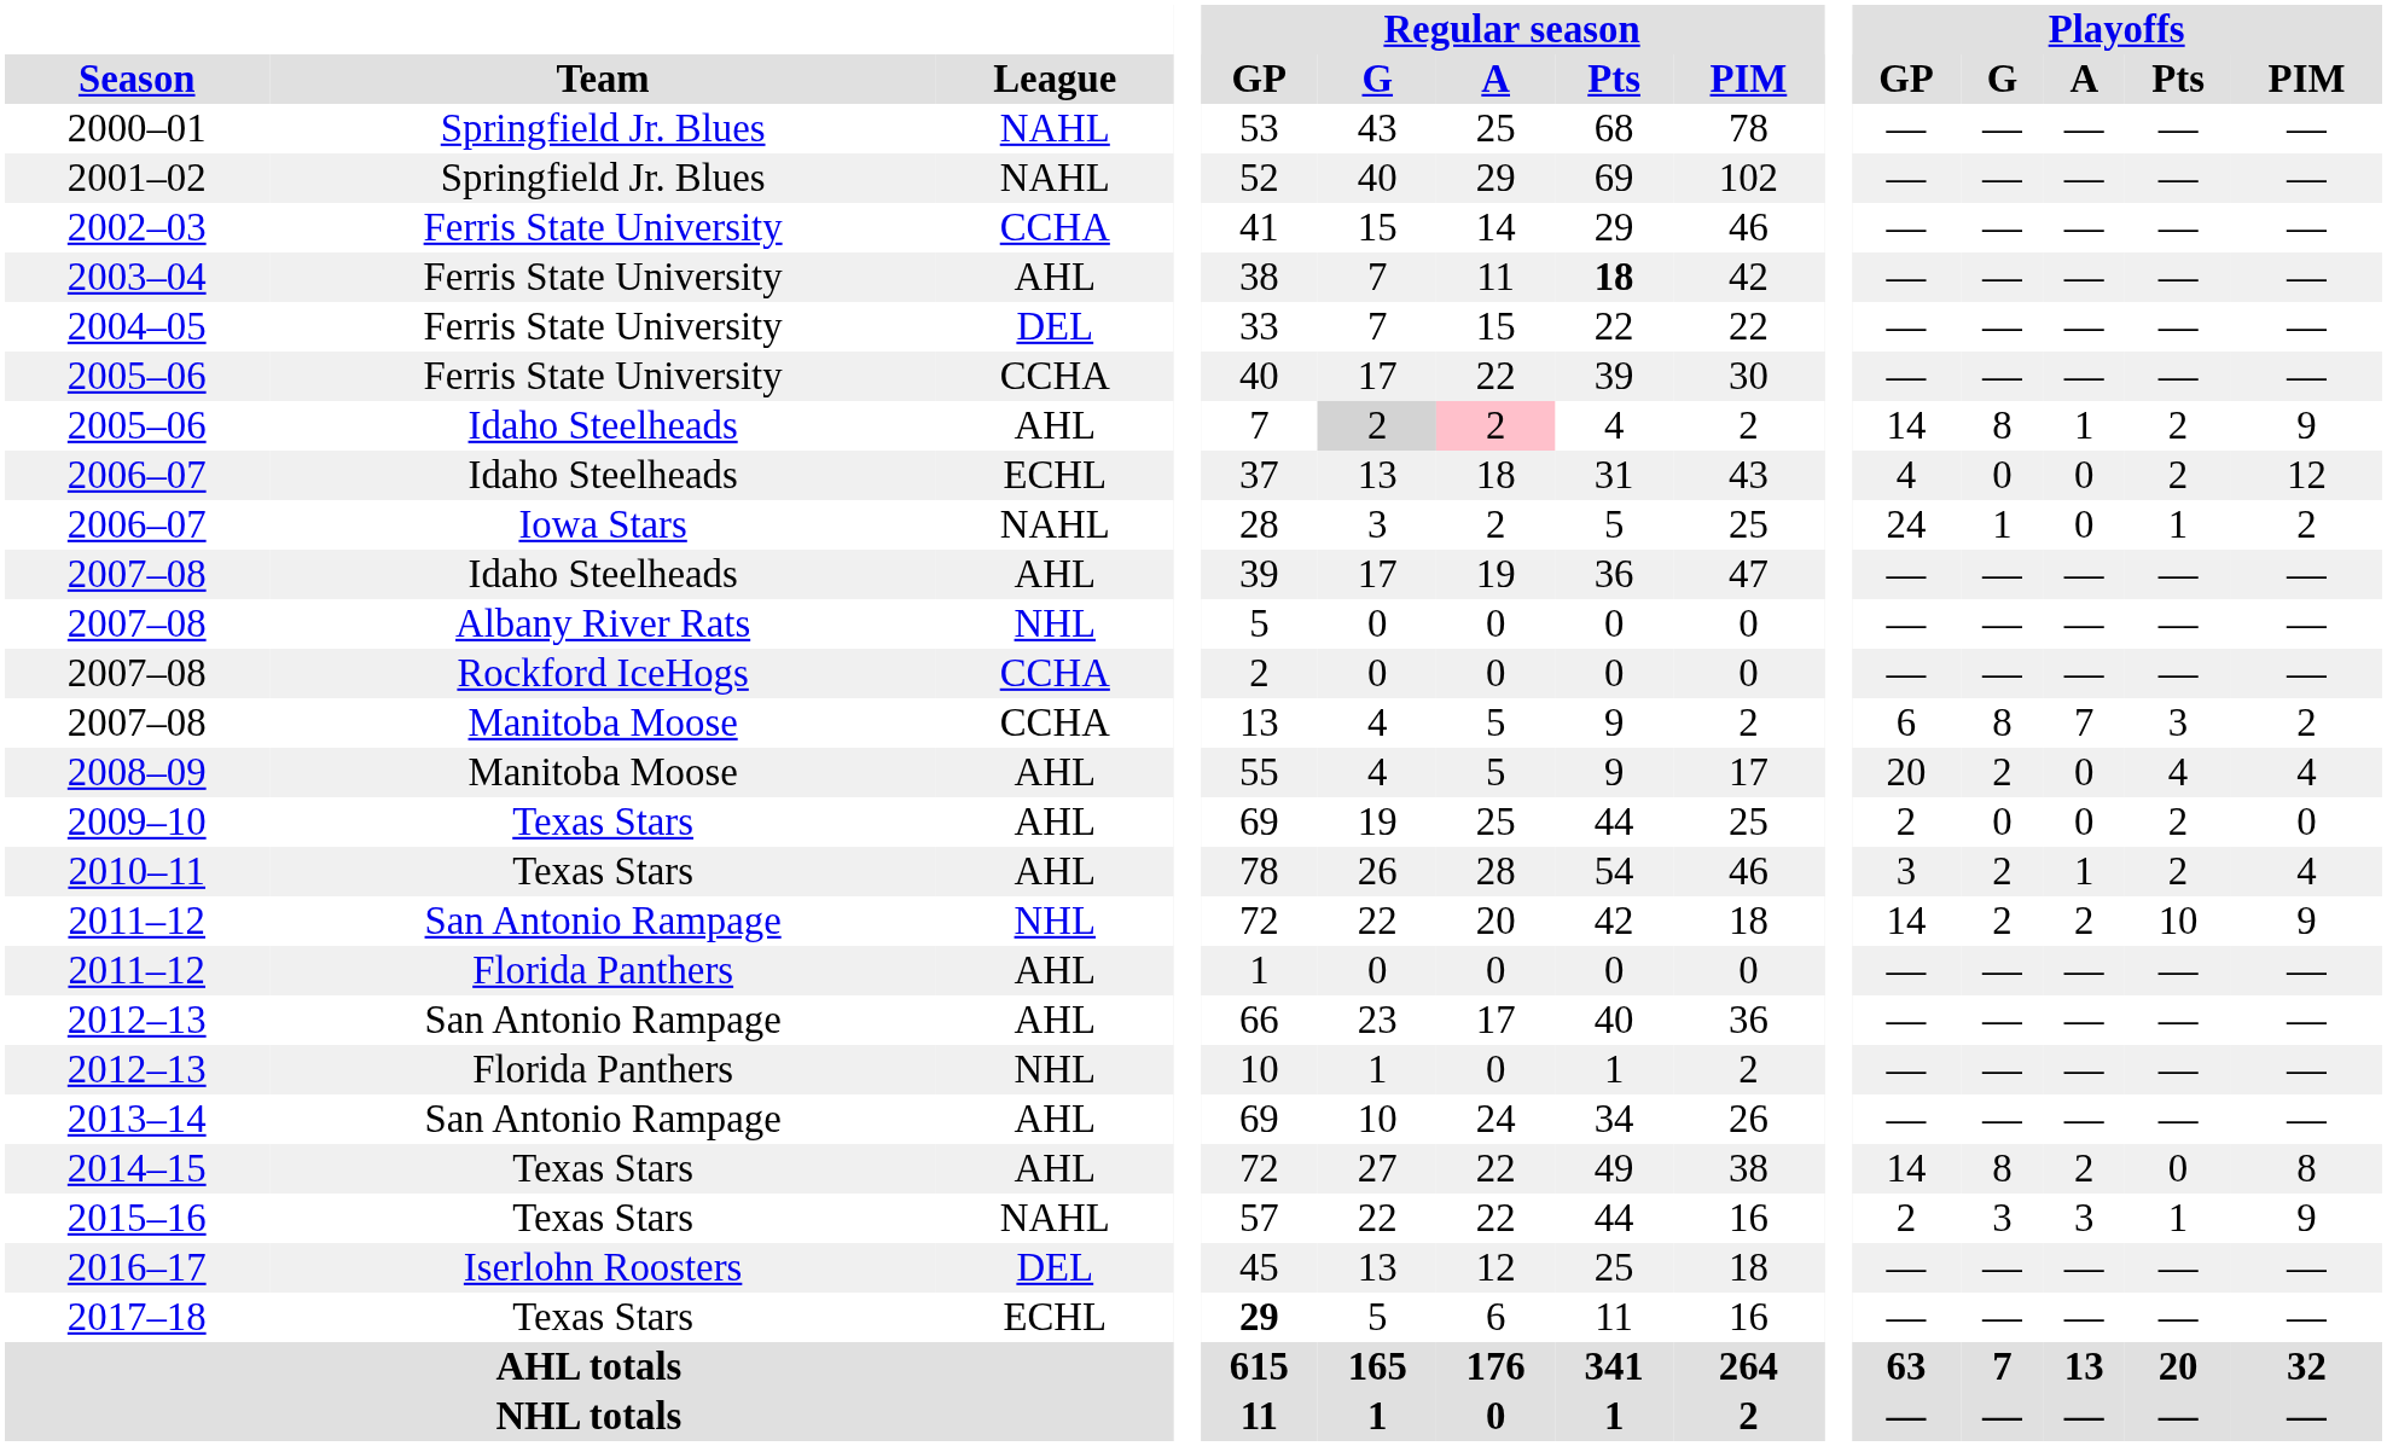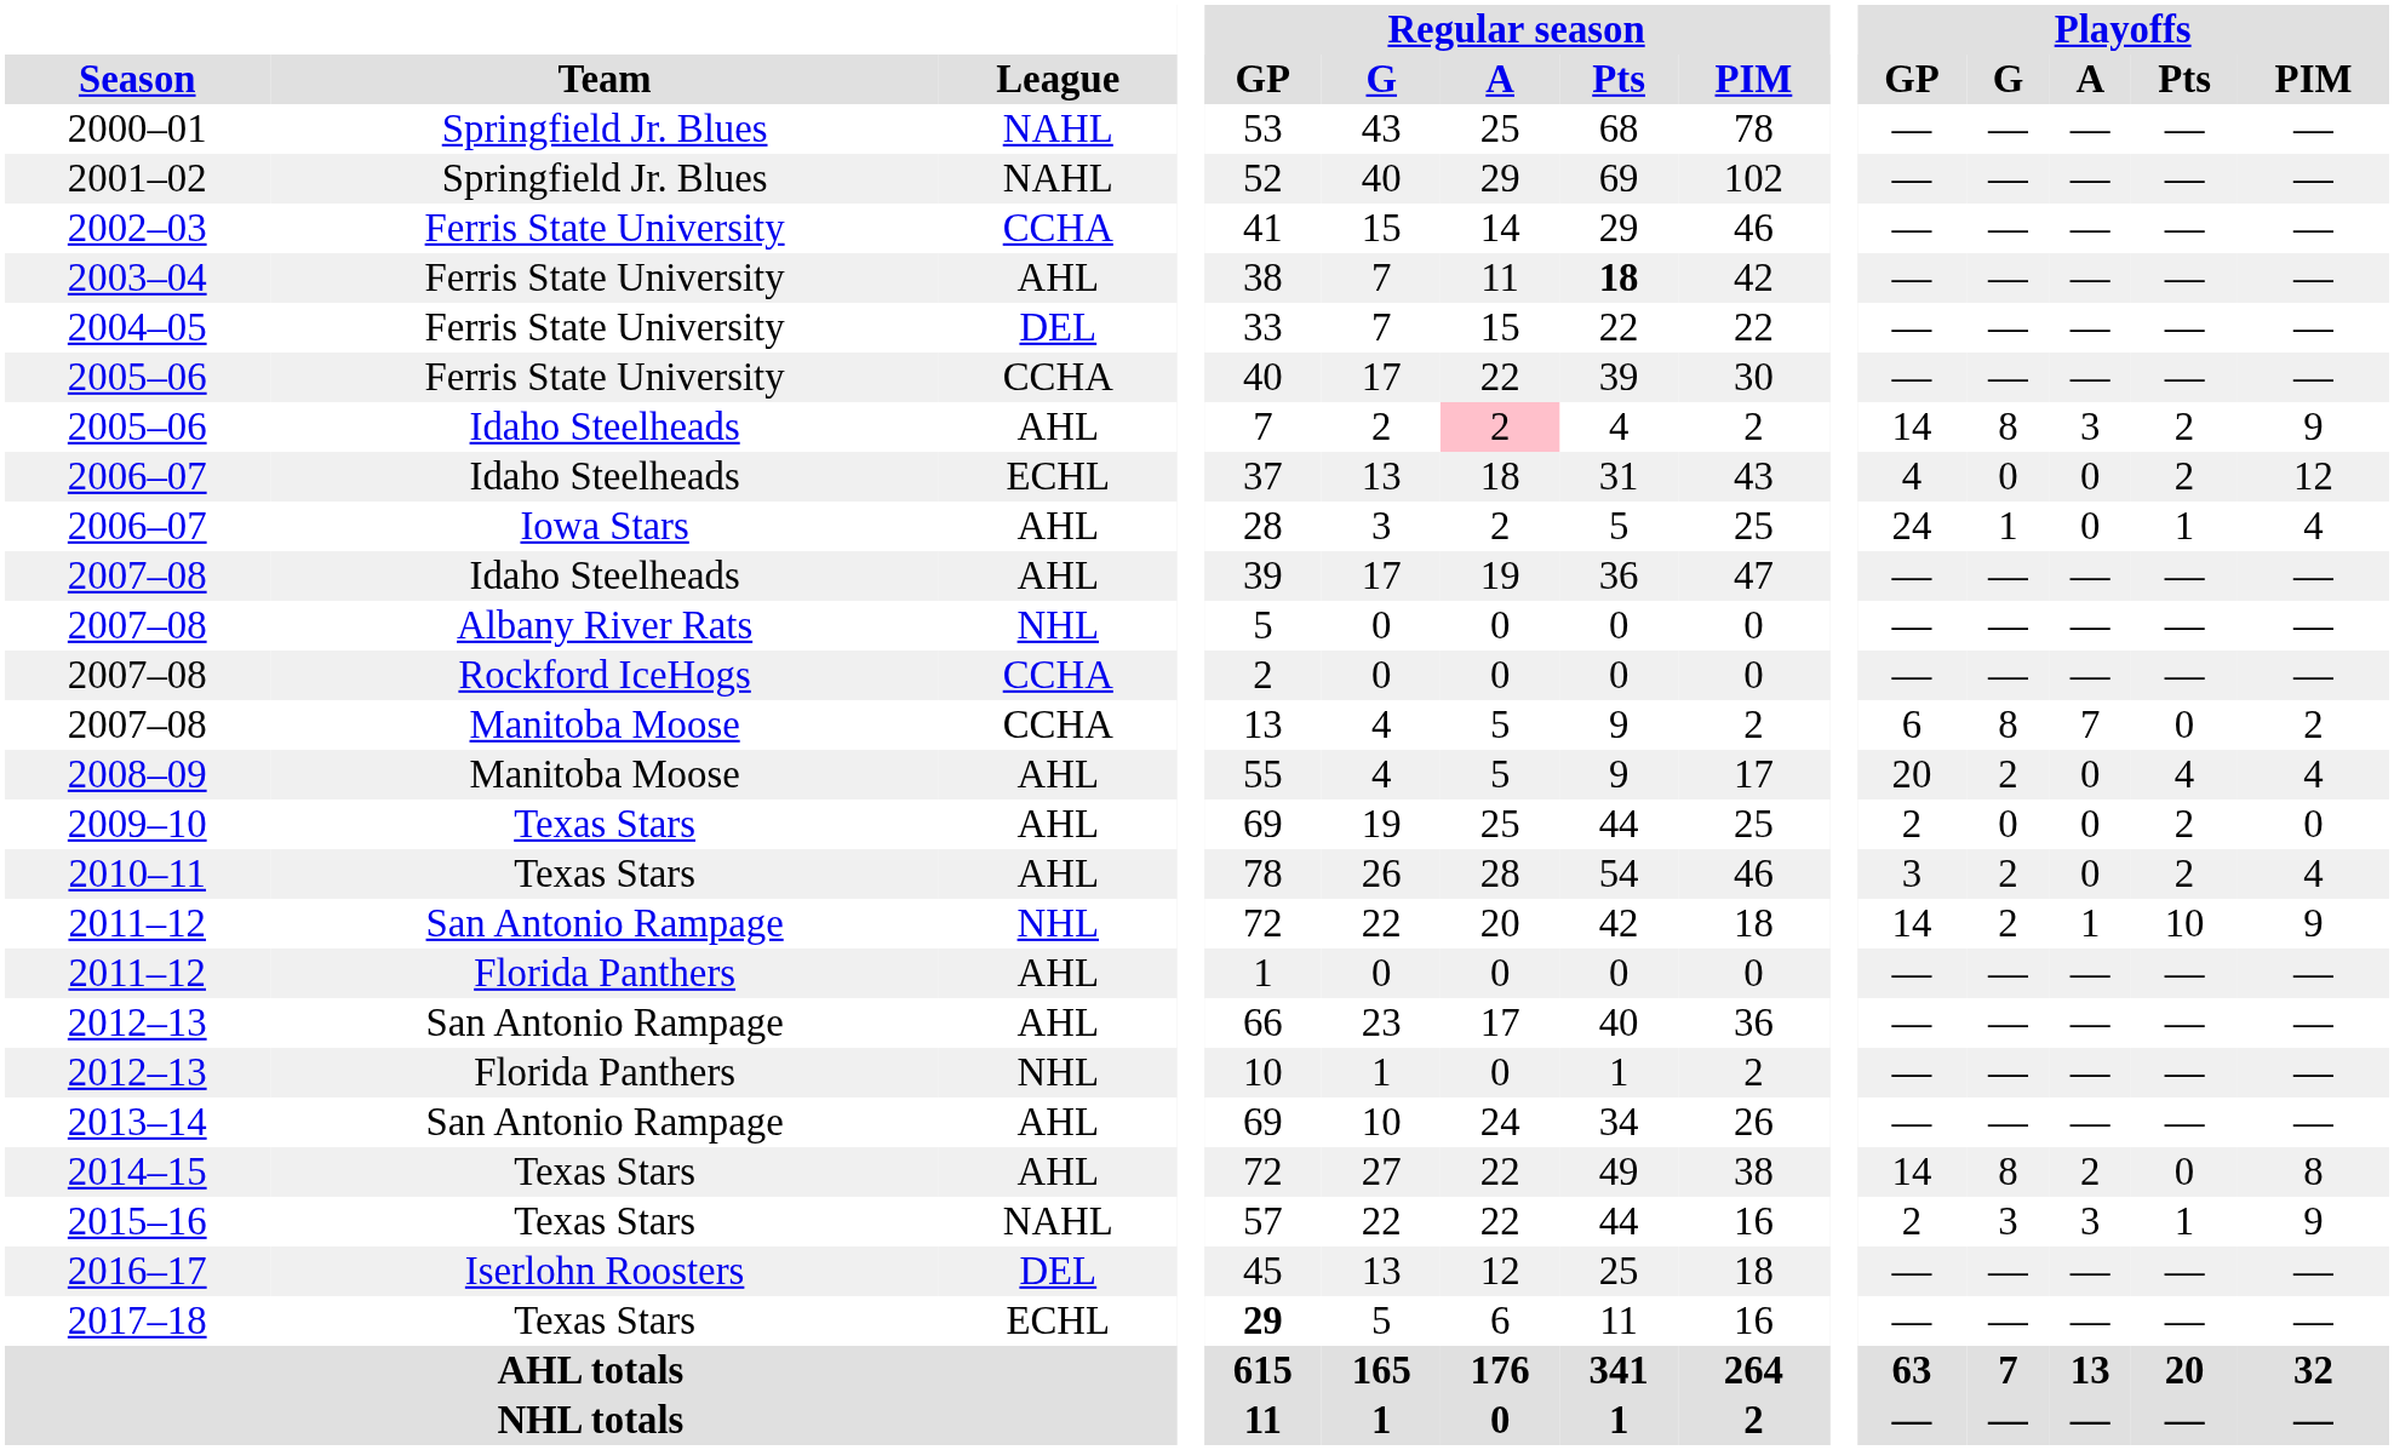2005–06 / Idaho Steelheads | Regular season / G: lightgrey background -> no background
2005–06 / Idaho Steelheads | Playoffs / A: 1 -> 3
2006–07 / Iowa Stars | League: NAHL -> AHL
2006–07 / Iowa Stars | Playoffs / PIM: 2 -> 4
2007–08 / Manitoba Moose | Playoffs / Pts: 3 -> 0
2010–11 | Playoffs / A: 1 -> 0
2011–12 / San Antonio Rampage | Playoffs / A: 2 -> 1
